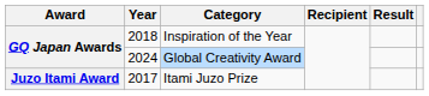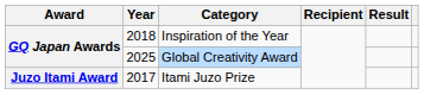Global Creativity Award | Year: 2024 -> 2025
